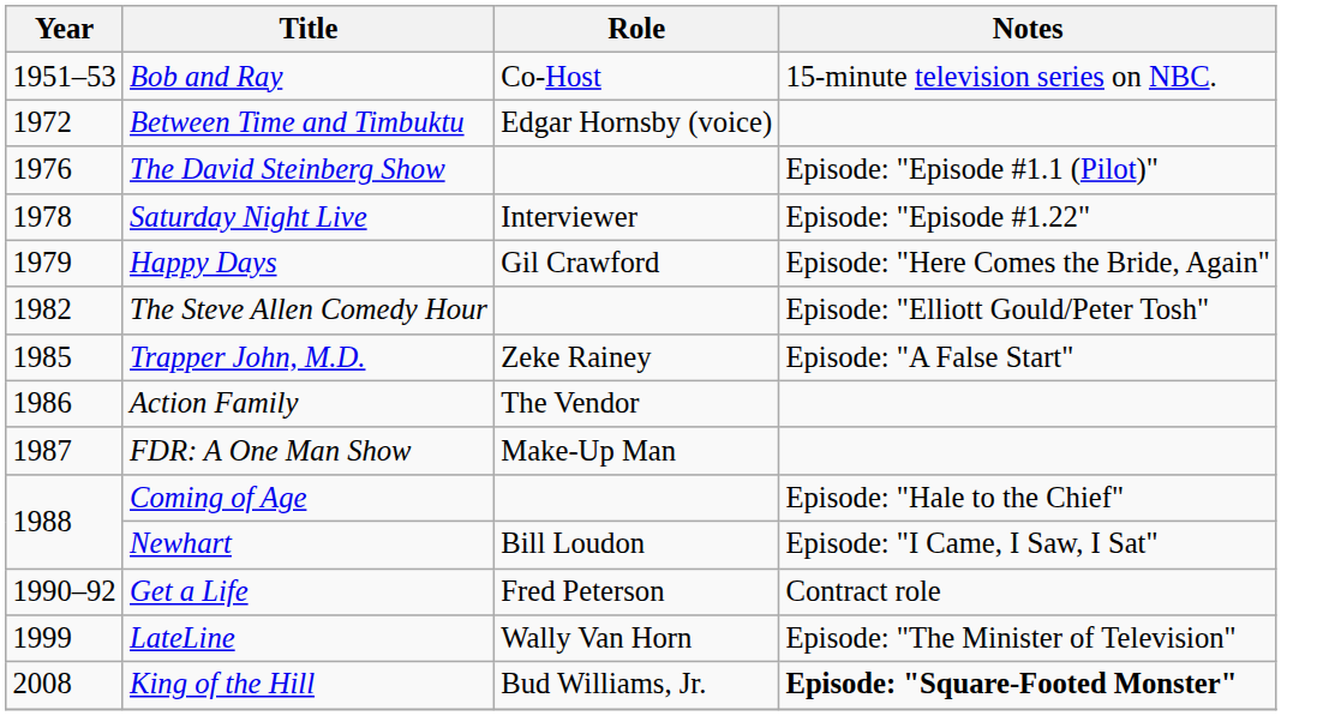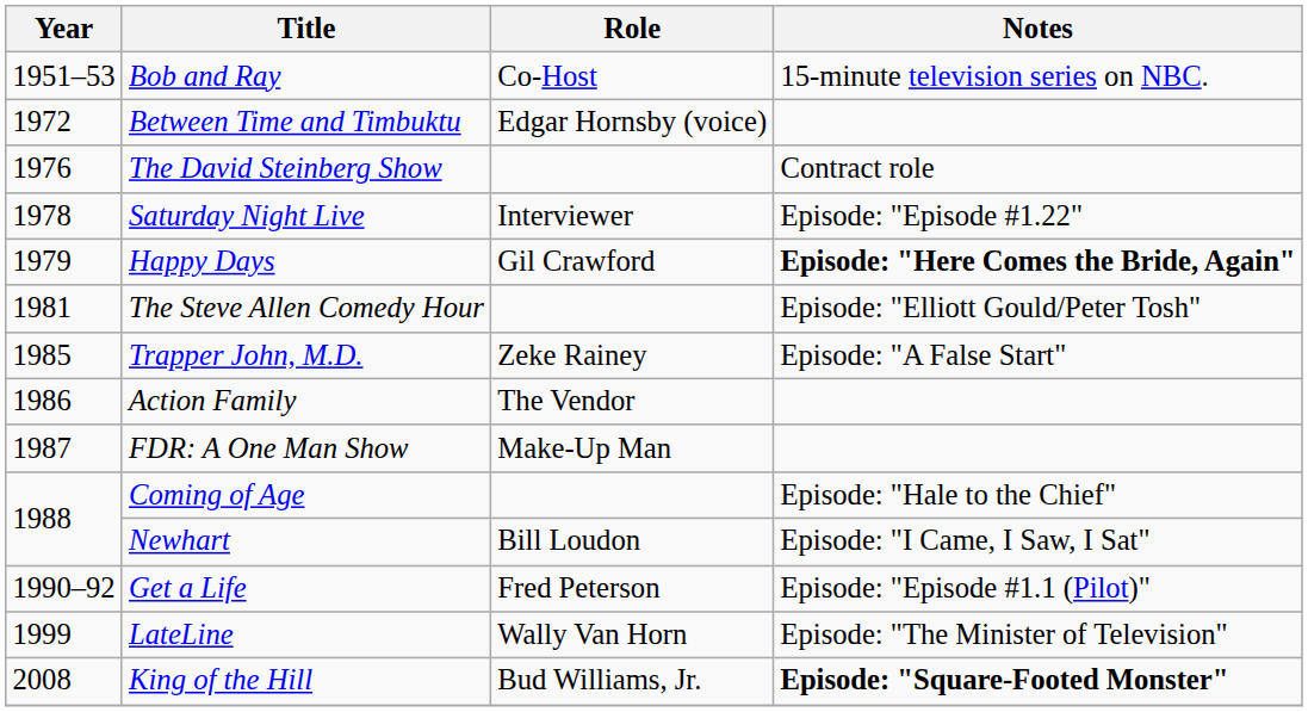The David Steinberg Show | Notes: Episode: "Episode #1.1 (Pilot)" -> Contract role
Happy Days | Notes: normal -> bold
The Steve Allen Comedy Hour | Year: 1982 -> 1981
Get a Life | Notes: Contract role -> Episode: "Episode #1.1 (Pilot)"
